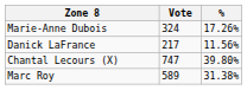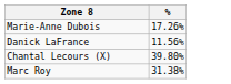- column: Vote | 324 | 217 | 747 | 589
